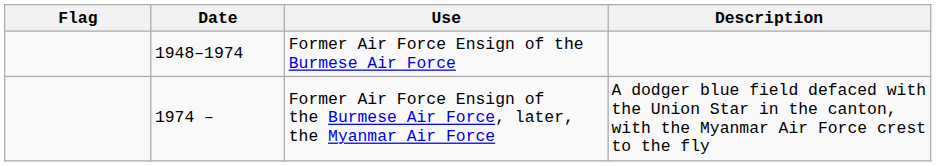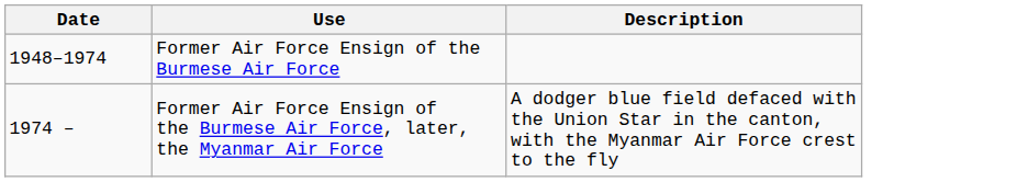- column: Flag
